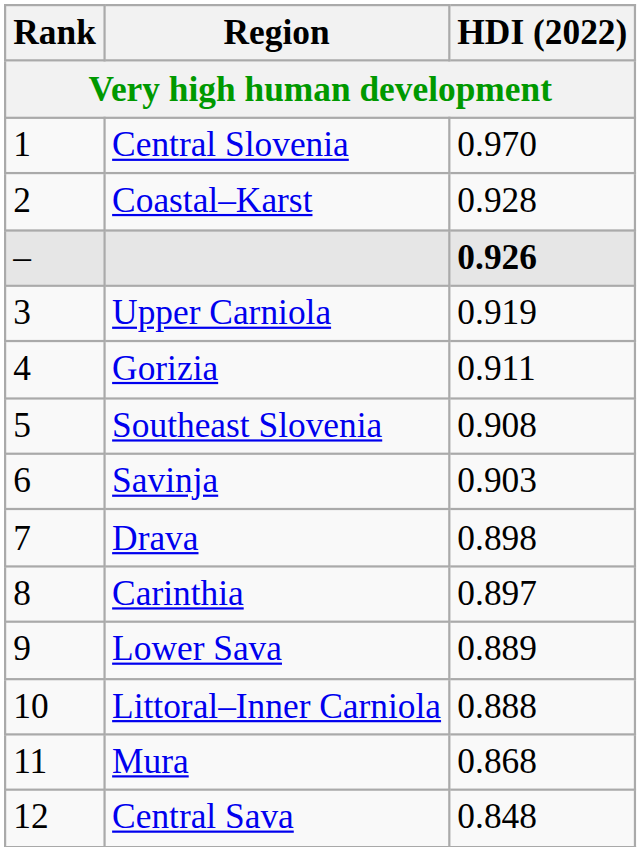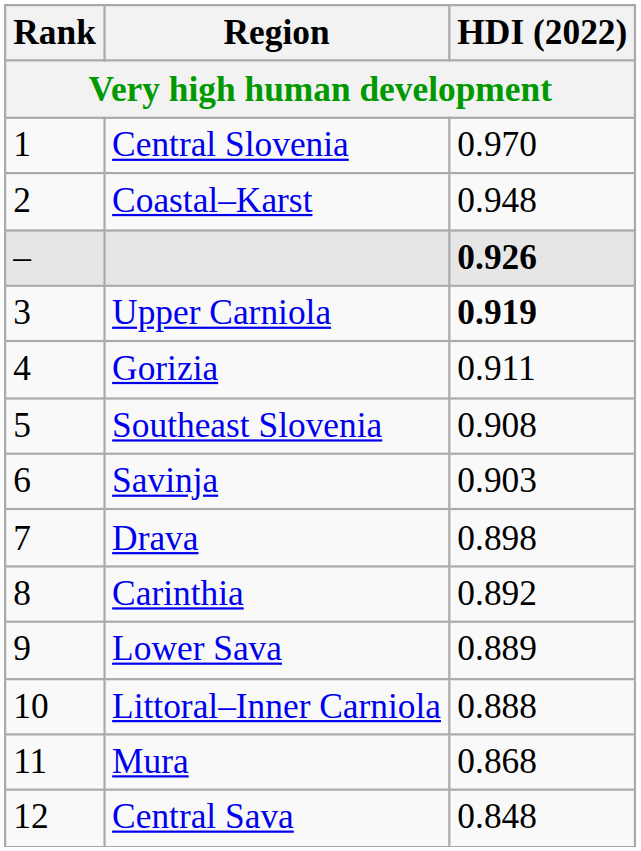Coastal–Karst | HDI (2022): 0.928 -> 0.948
Upper Carniola | HDI (2022): normal -> bold
Carinthia | HDI (2022): 0.897 -> 0.892
